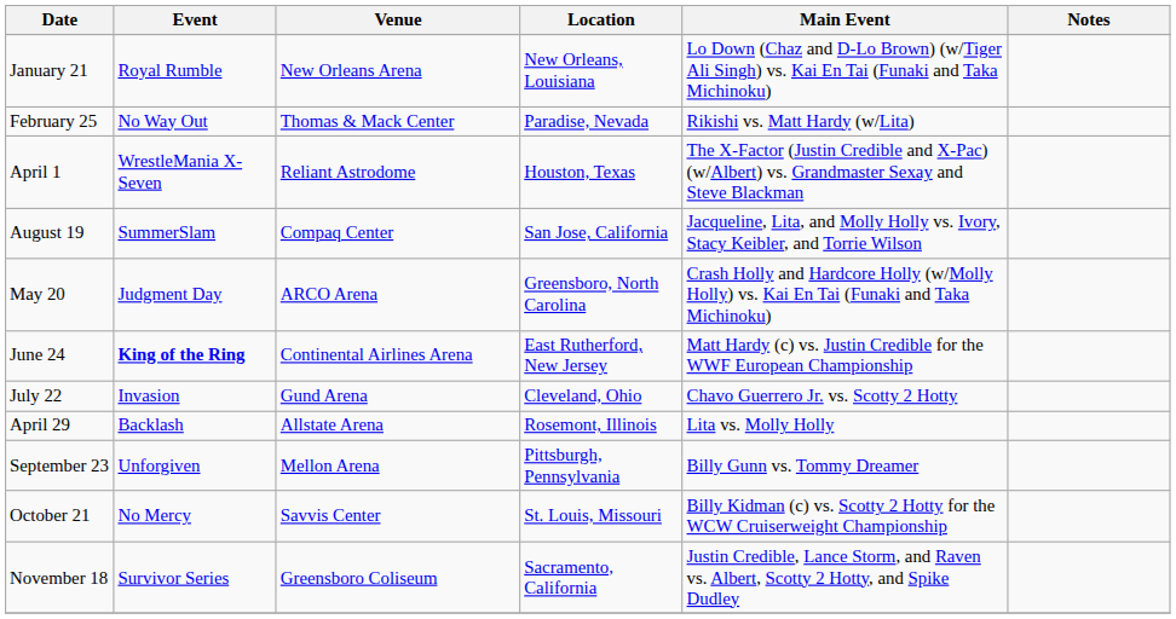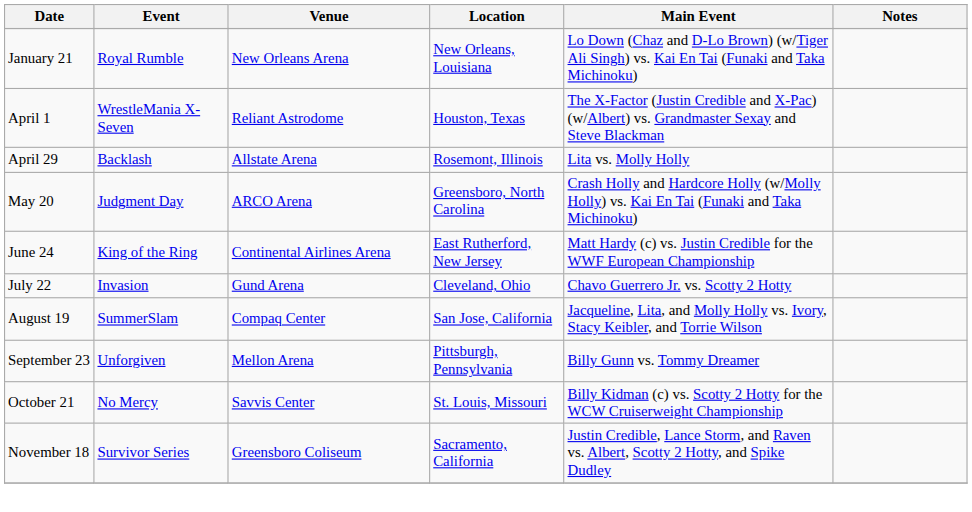- row: February 25 | No Way Out | Thomas & Mack Center | Paradise, Nevada | Rikishi vs. Matt Hardy (w/Lita)
rows swapped: April 29 <-> August 19
June 24 | Event: bold -> normal
